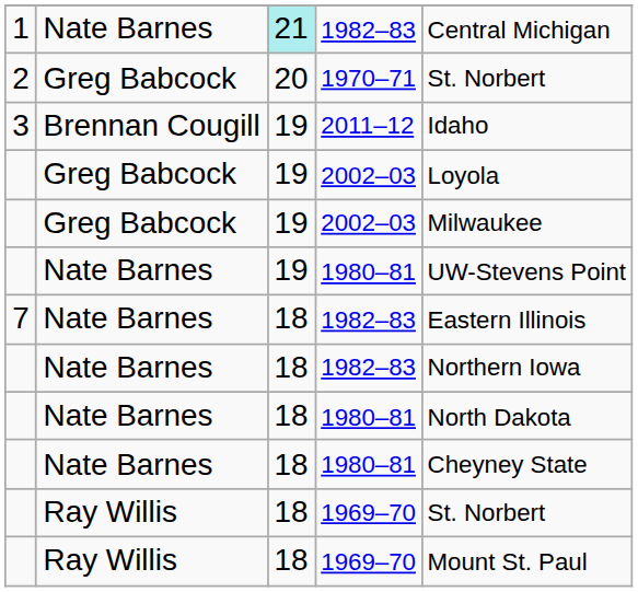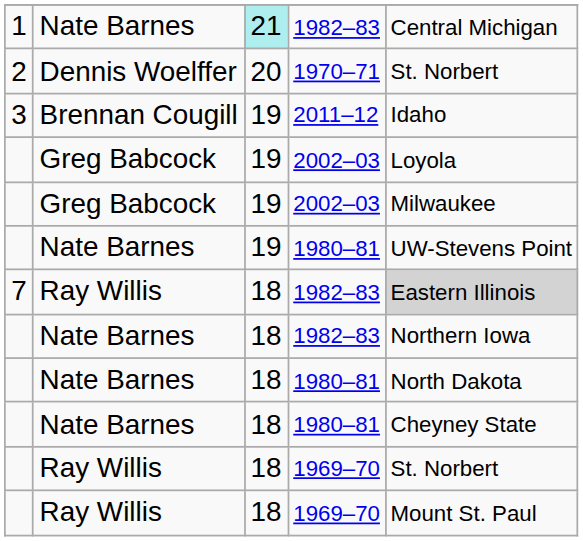1970–71 | column 2: Greg Babcock -> Dennis Woelffer
7 / 1982–83 | column 2: Nate Barnes -> Ray Willis
7 / 1982–83 | column 5: no background -> lightgrey background
